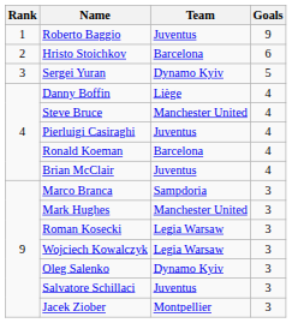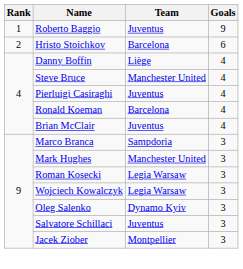- row: 3 | Sergei Yuran | Dynamo Kyiv | 5
